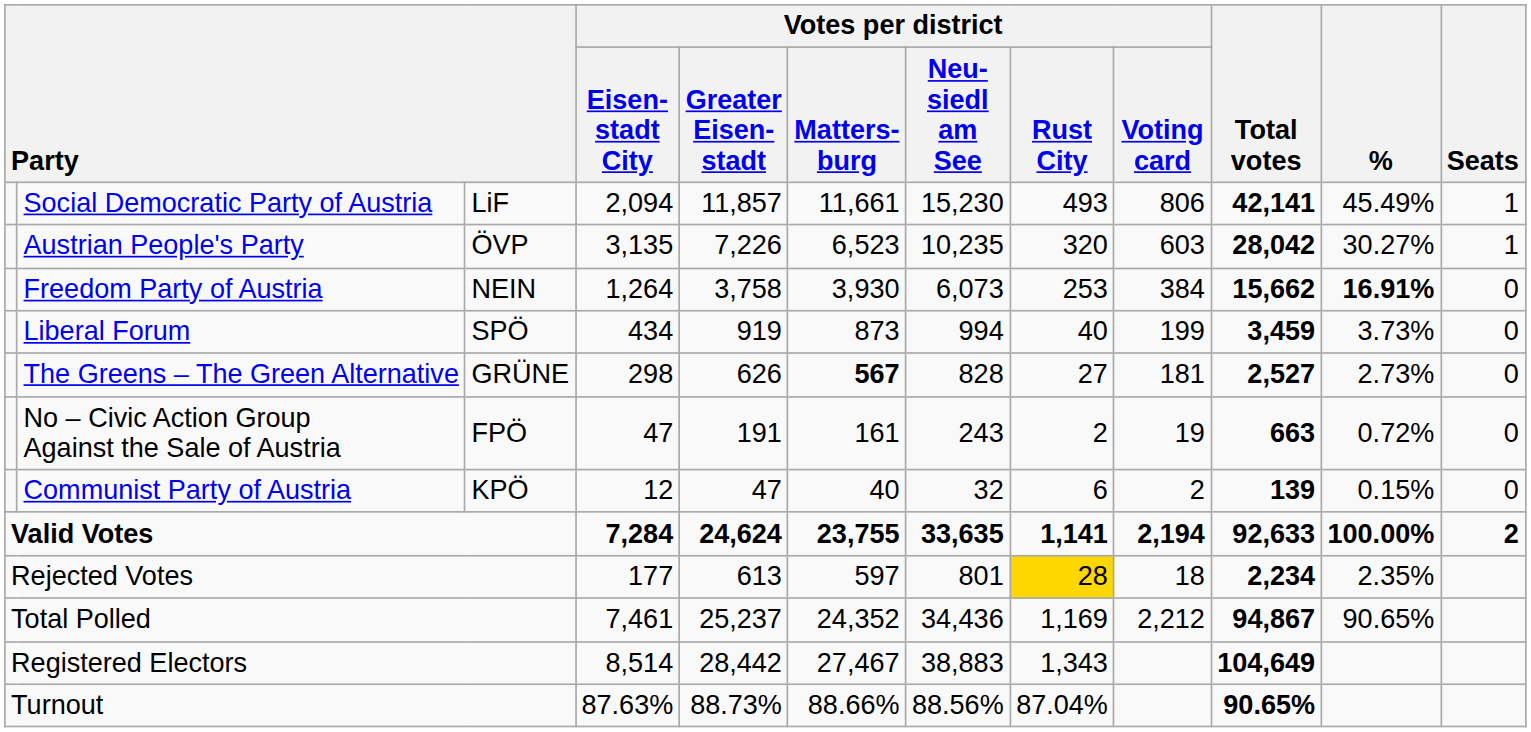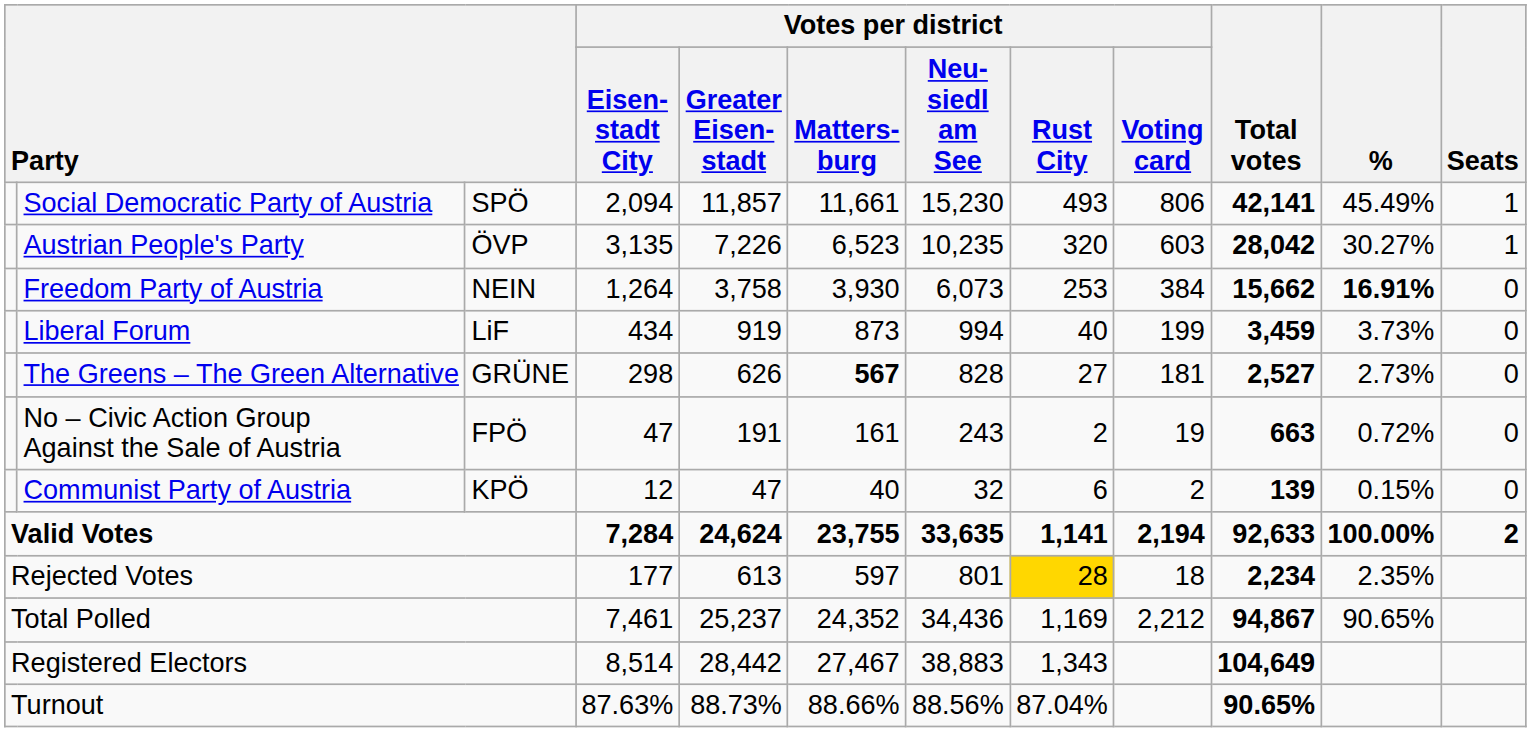Social Democratic Party of Austria | column 3: LiF -> SPÖ
Liberal Forum | column 3: SPÖ -> LiF
